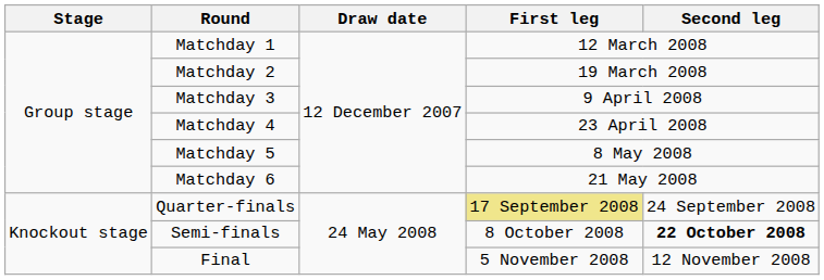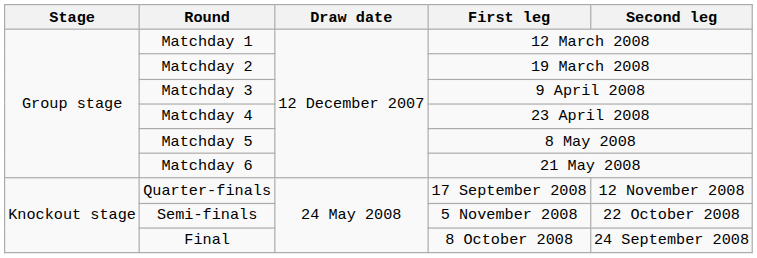Quarter-finals | First leg: khaki background -> no background
Quarter-finals | Second leg: 24 September 2008 -> 12 November 2008
Semi-finals | First leg: 8 October 2008 -> 5 November 2008
Semi-finals | Second leg: bold -> normal
Final | First leg: 5 November 2008 -> 8 October 2008
Final | Second leg: 12 November 2008 -> 24 September 2008
